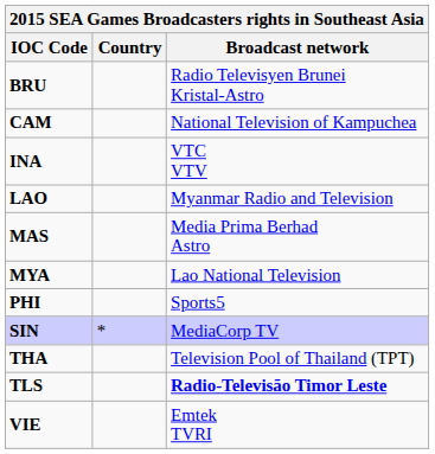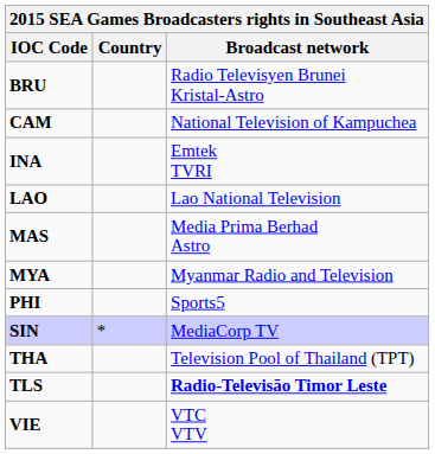INA | Broadcast network: VTC VTV -> Emtek TVRI
LAO | Broadcast network: Myanmar Radio and Television -> Lao National Television
MYA | Broadcast network: Lao National Television -> Myanmar Radio and Television
VIE | Broadcast network: Emtek TVRI -> VTC VTV
